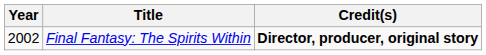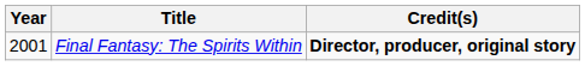Final Fantasy: The Spirits Within | Year: 2002 -> 2001
